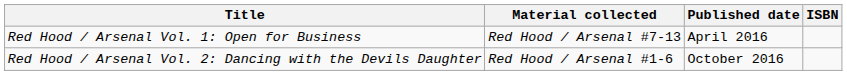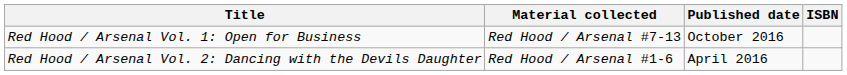Red Hood / Arsenal Vol. 1: Open for Business | Published date: April 2016 -> October 2016
Red Hood / Arsenal Vol. 2: Dancing with the Devils Daughter | Published date: October 2016 -> April 2016
